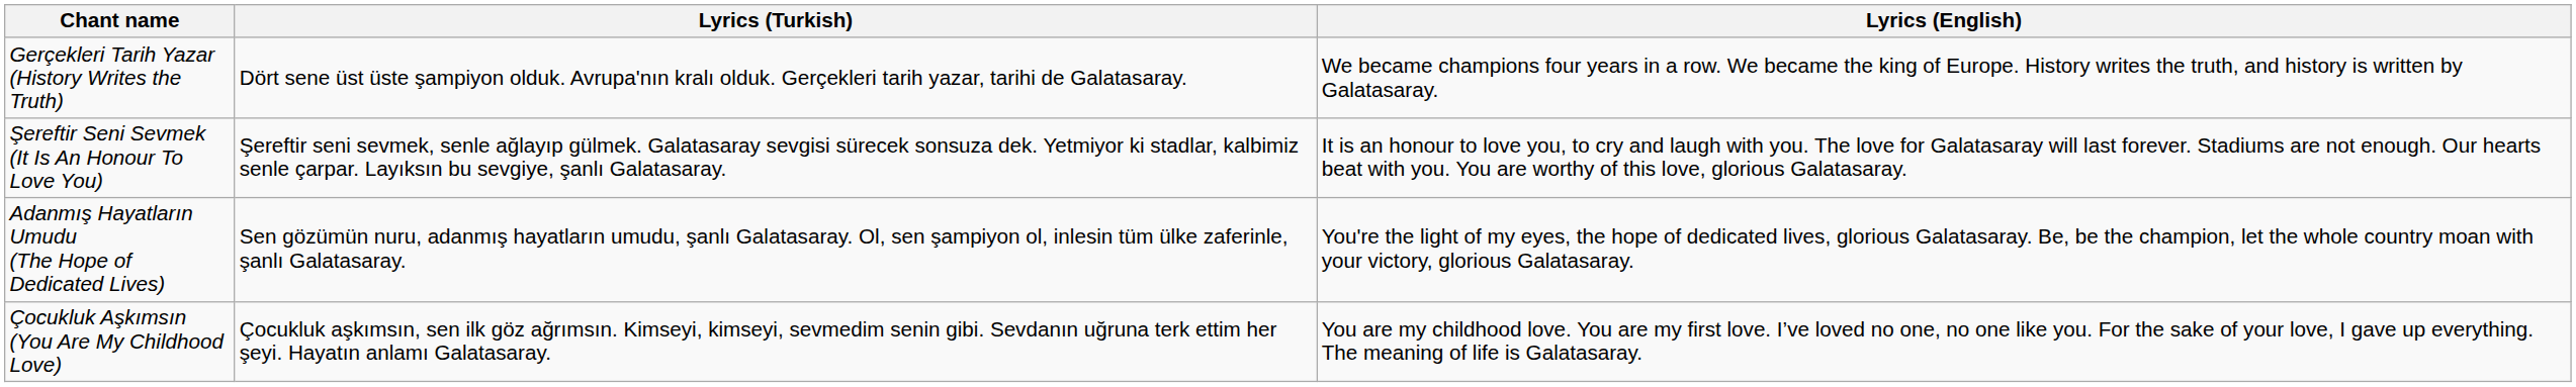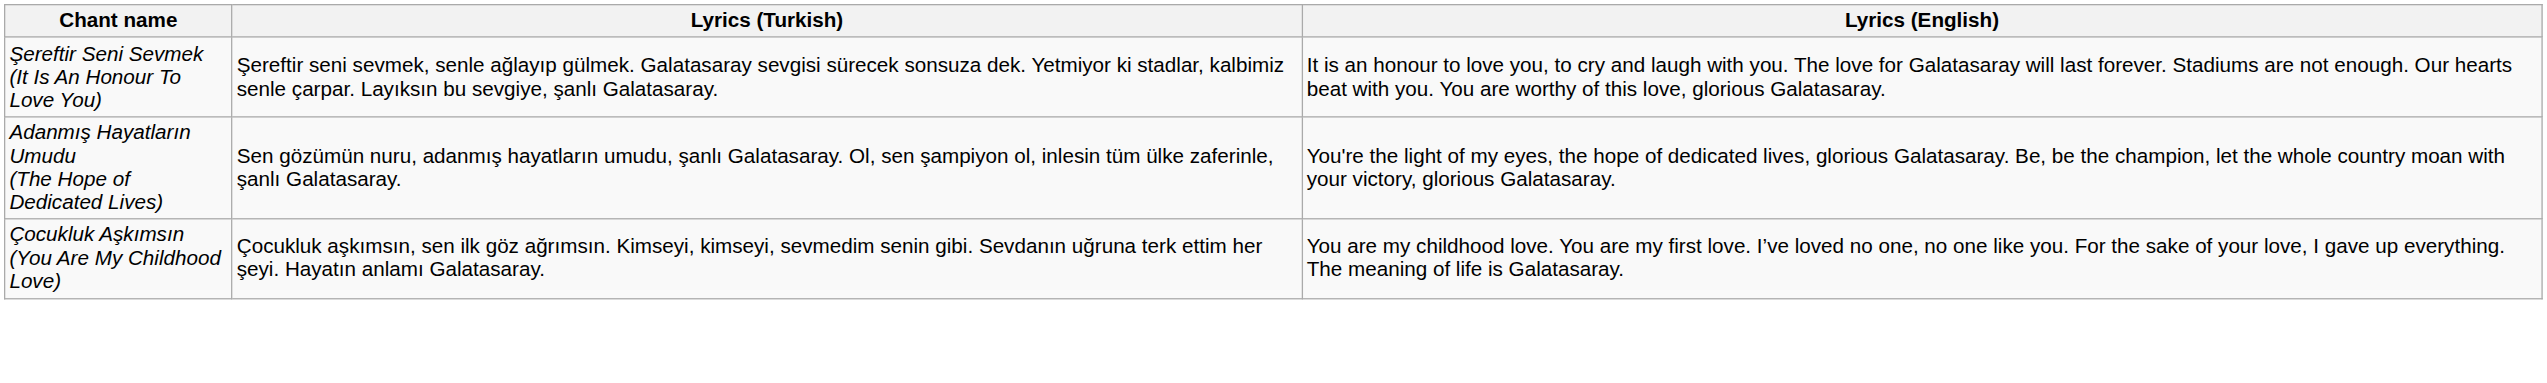- row: Gerçekleri Tarih Yazar (History Writes the Truth) | Dört sene üst üste şampiyon olduk. Avrupa'nın kralı olduk. Gerçekleri tarih yazar, tarihi de Galatasaray. | We became champions four years in a row. We became the king of Europe. History writes the truth, and history is written by Galatasaray.
